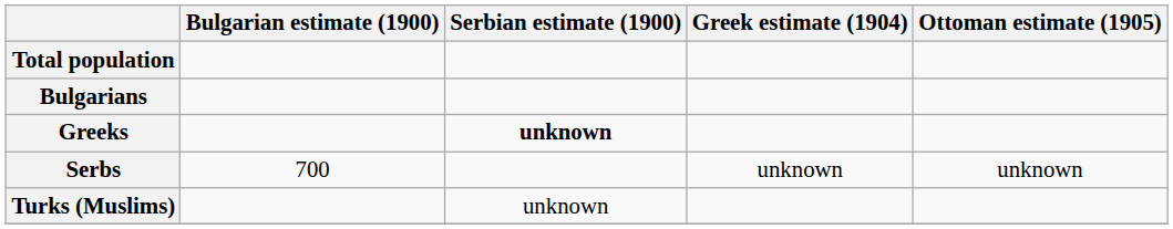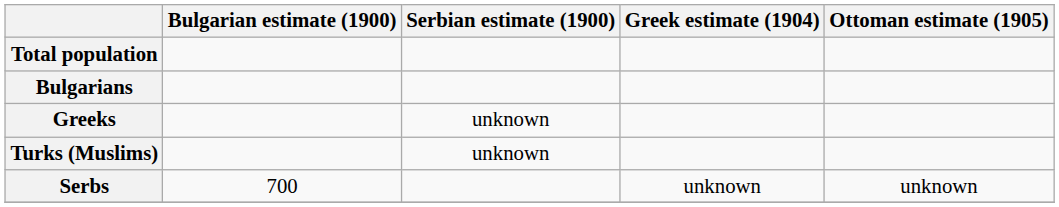Greeks | Serbian estimate (1900): bold -> normal
rows swapped: Serbs <-> Turks (Muslims)
